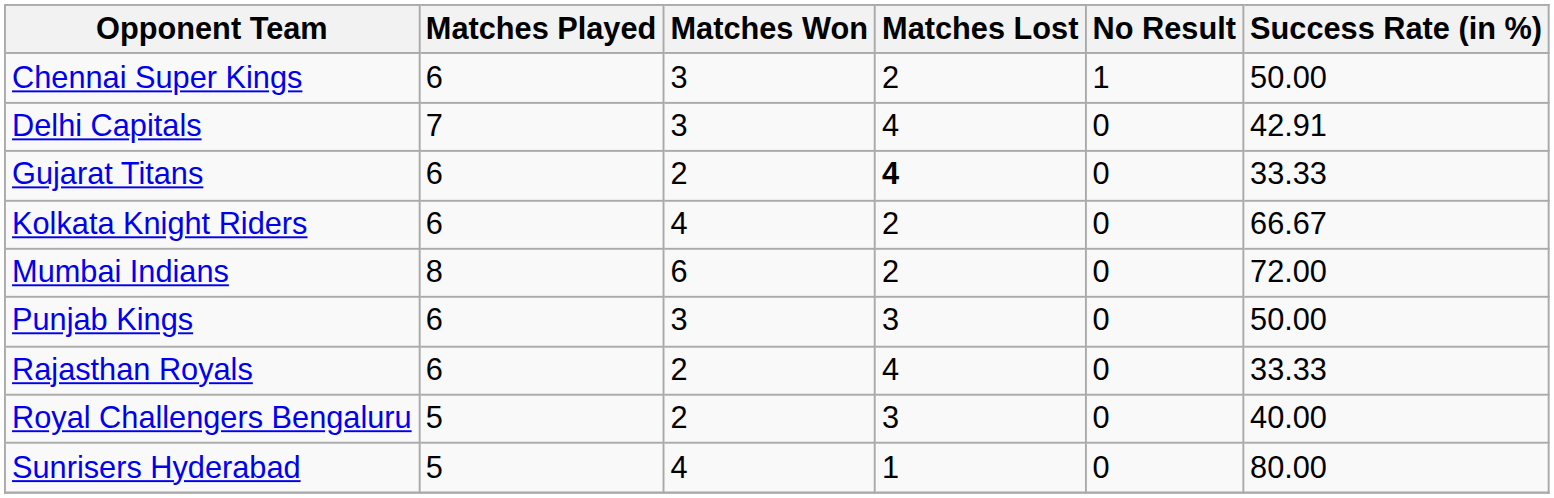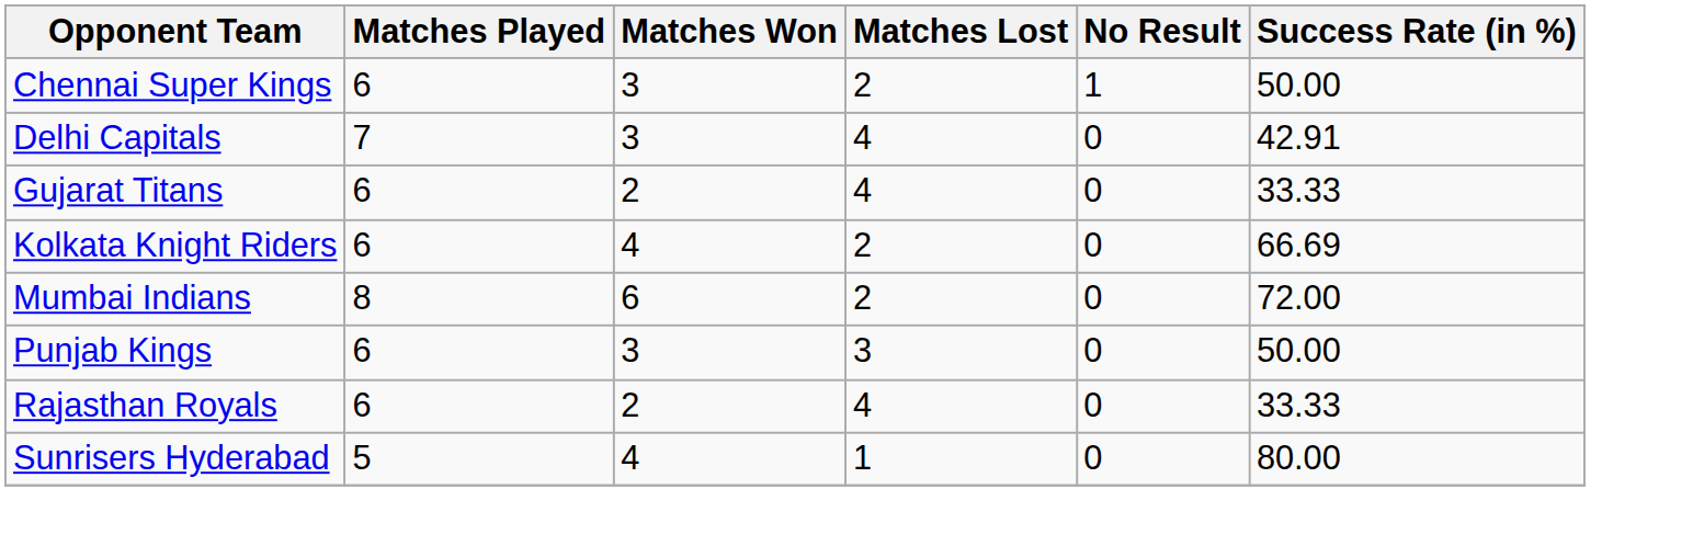Gujarat Titans | Matches Lost: bold -> normal
Kolkata Knight Riders | Success Rate (in %): 66.67 -> 66.69
- row: Royal Challengers Bengaluru | 5 | 2 | 3 | 0 | 40.00
